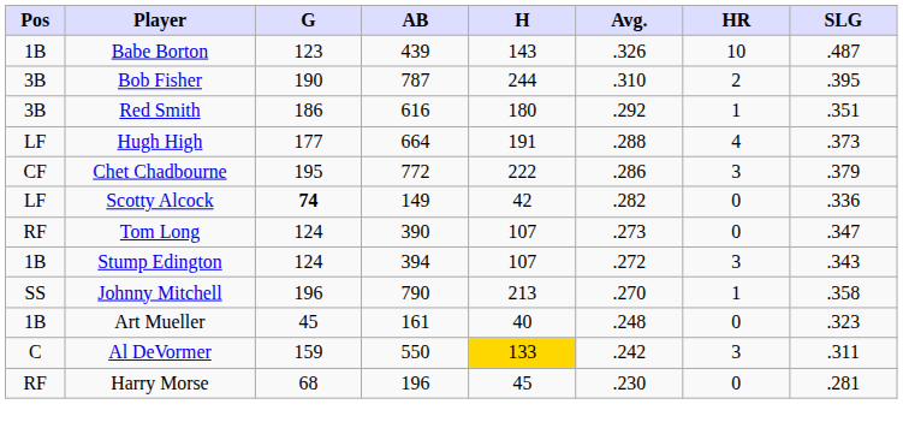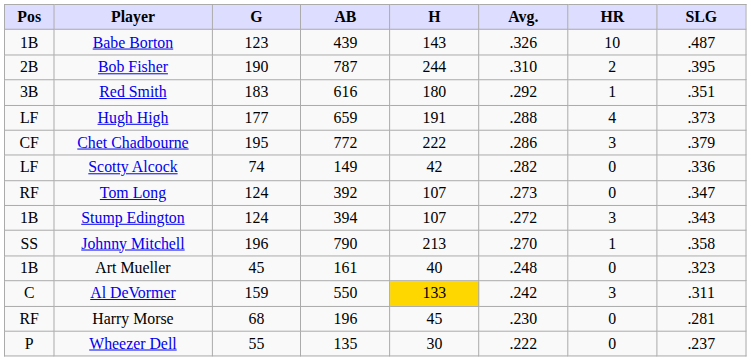Bob Fisher | Pos: 3B -> 2B
Red Smith | G: 186 -> 183
Hugh High | AB: 664 -> 659
Scotty Alcock | G: bold -> normal
Tom Long | AB: 390 -> 392
+ row: P | Wheezer Dell | 55 | 135 | 30 | .222 | 0 | .237
